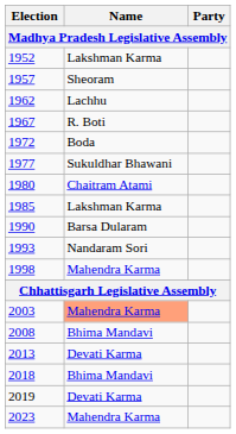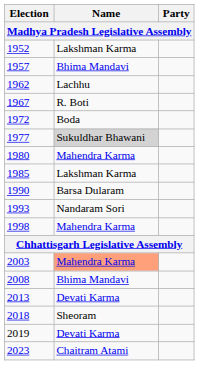1957 | Name: Sheoram -> Bhima Mandavi
1977 | Name: no background -> lightgrey background
1980 | Name: Chaitram Atami -> Mahendra Karma
2018 | Name: Bhima Mandavi -> Sheoram
2023 | Name: Mahendra Karma -> Chaitram Atami
